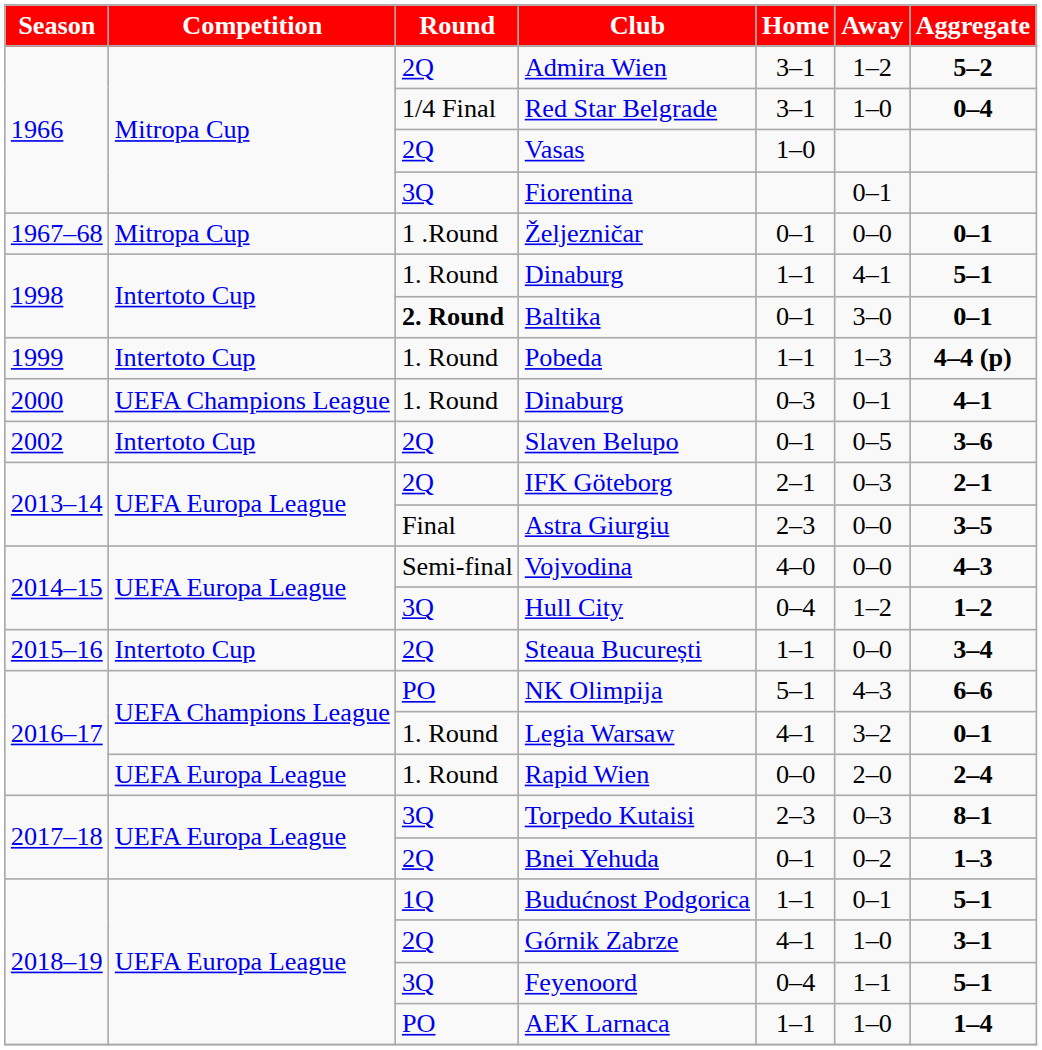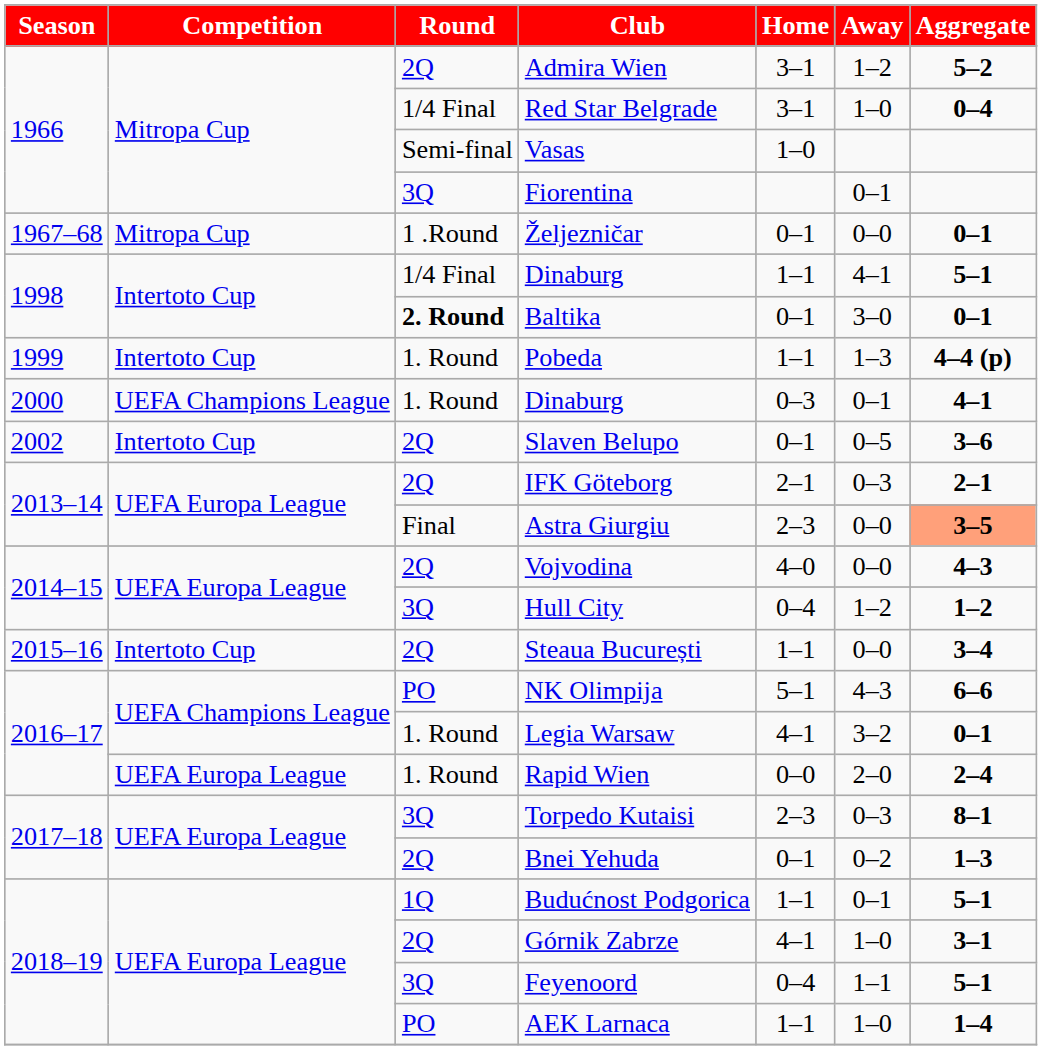Vasas | Round: 2Q -> Semi-final
1998 / Dinaburg | Round: 1. Round -> 1/4 Final
Astra Giurgiu | Aggregate: no background -> lightsalmon background
Vojvodina | Round: Semi-final -> 2Q
